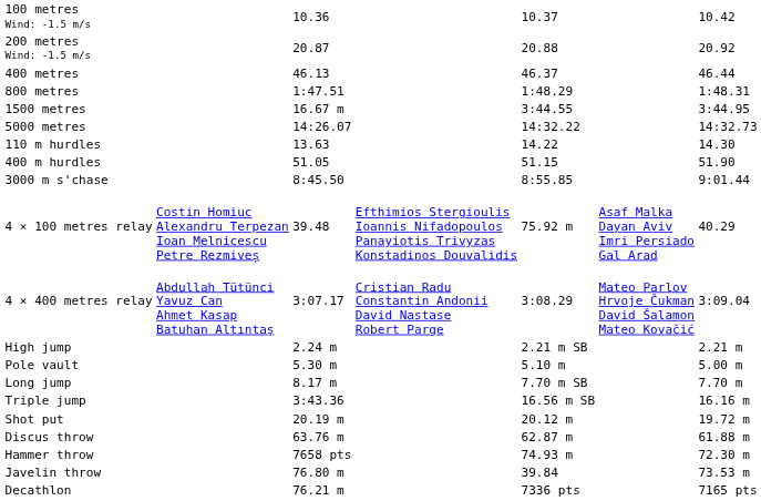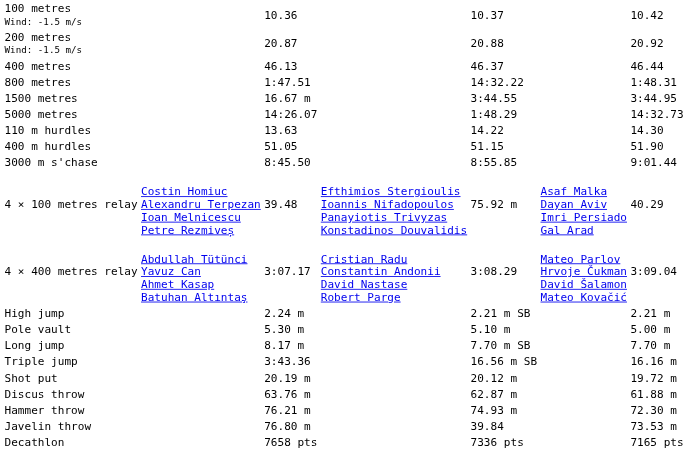800 metres | column 5: 1:48.29 -> 14:32.22
5000 metres | column 5: 14:32.22 -> 1:48.29
Hammer throw | column 3: 7658 pts -> 76.21 m
Decathlon | column 3: 76.21 m -> 7658 pts
